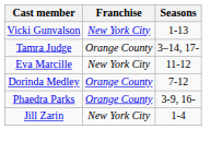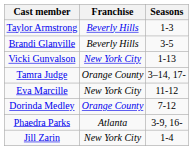+ row: Taylor Armstrong | Beverly Hills | 1-3
+ row: Brandi Glanville | Beverly Hills | 3-5
Phaedra Parks | Franchise: Orange County -> Atlanta
